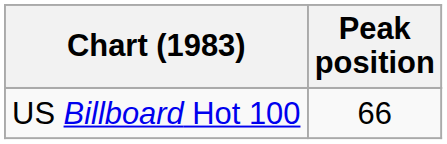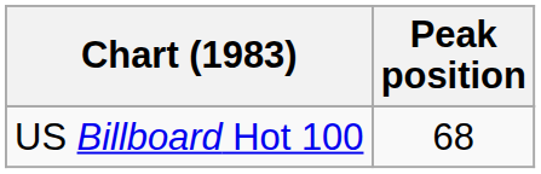US Billboard Hot 100 | Peak position: 66 -> 68
